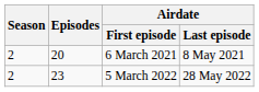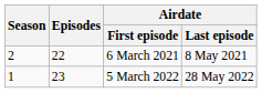6 March 2021 | Episodes: 20 -> 22
5 March 2022 | Season: 2 -> 1
